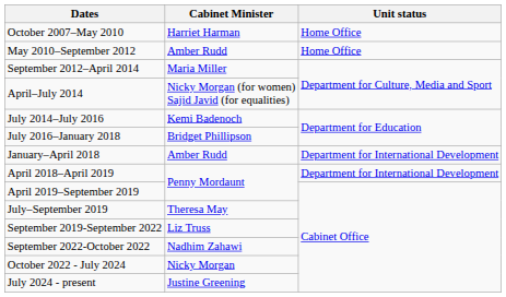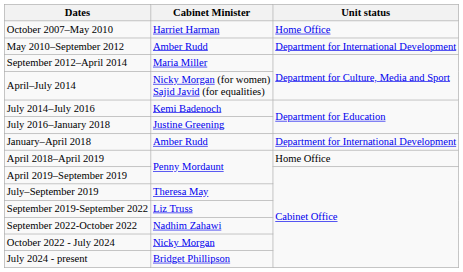May 2010–September 2012 | Unit status: Home Office -> Department for International Development
July 2016–January 2018 | Cabinet Minister: Bridget Phillipson -> Justine Greening
April 2018–April 2019 | Unit status: Department for International Development -> Home Office
July 2024 - present | Cabinet Minister: Justine Greening -> Bridget Phillipson
